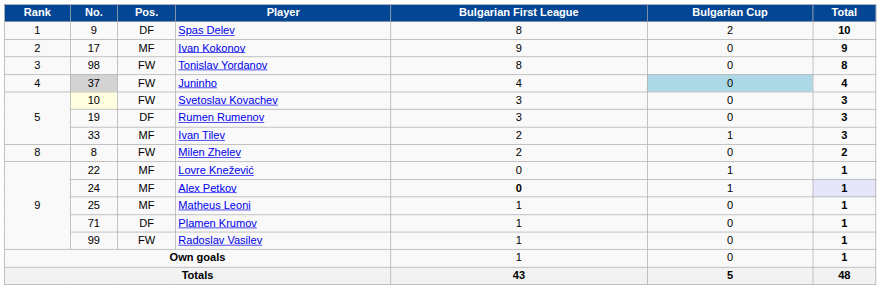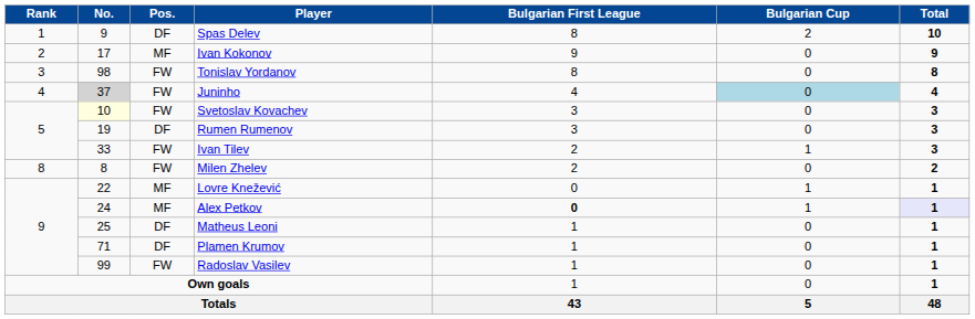Ivan Tilev | Pos.: MF -> FW
Matheus Leoni | Pos.: MF -> DF
